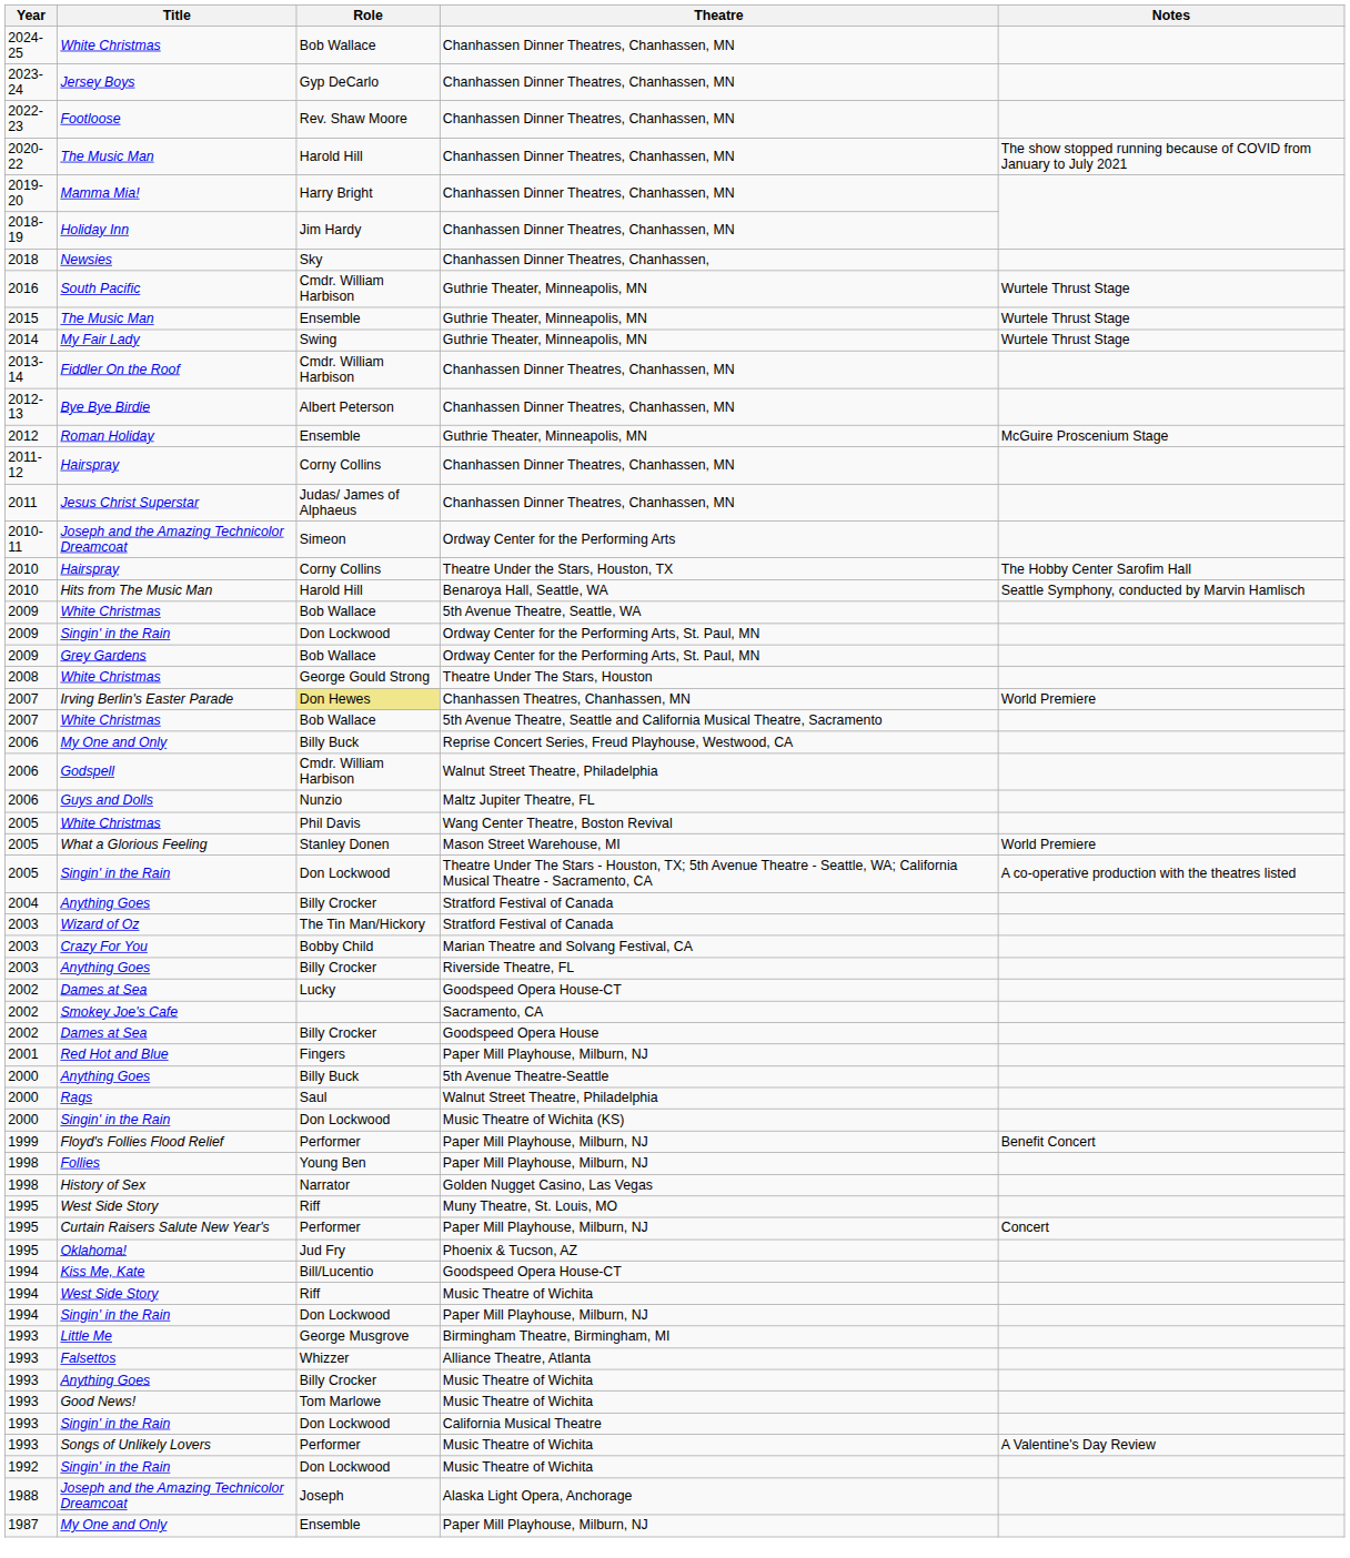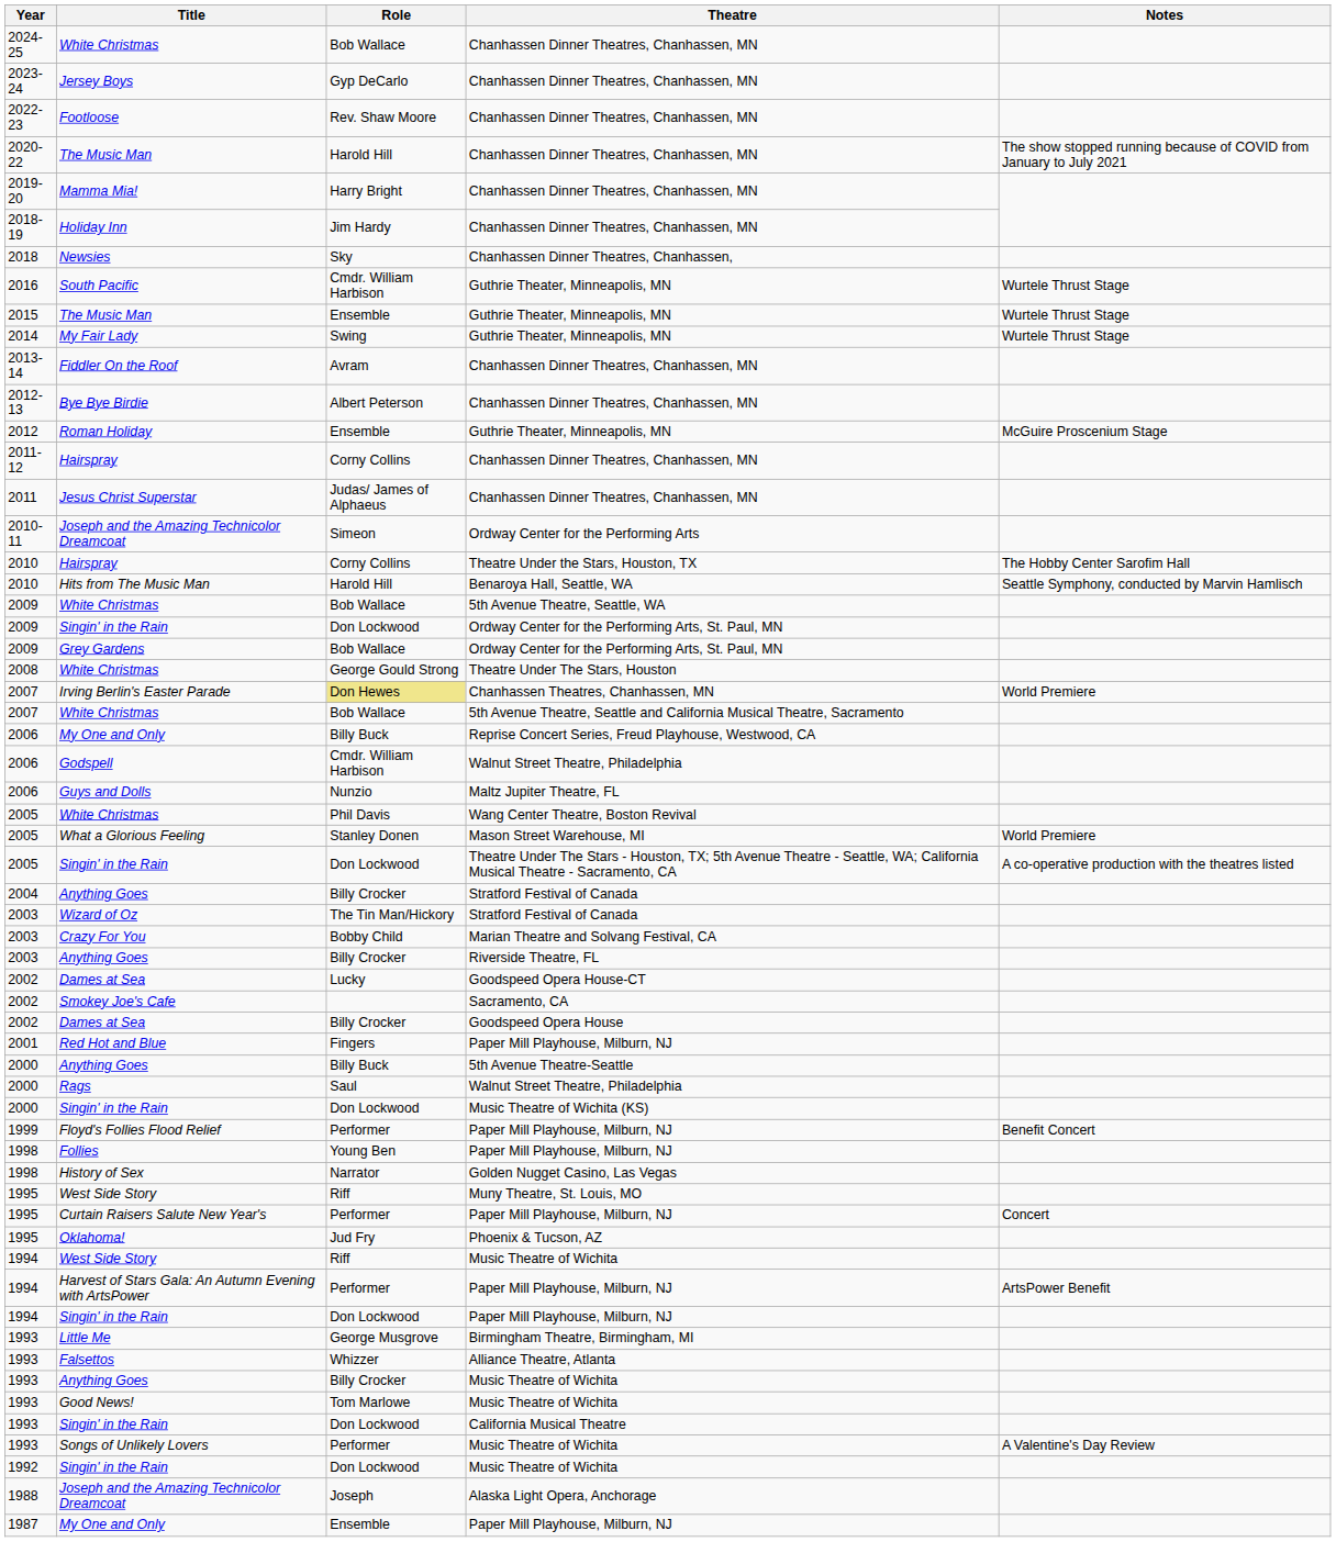Fiddler On the Roof | Role: Cmdr. William Harbison -> Avram
- row: 1994 | Kiss Me, Kate | Bill/Lucentio | Goodspeed Opera House-CT
+ row: 1994 | Harvest of Stars Gala: An Autumn Evening with ArtsPower | Performer | Paper Mill Playhouse, Milburn, NJ | ArtsPower Benefit
